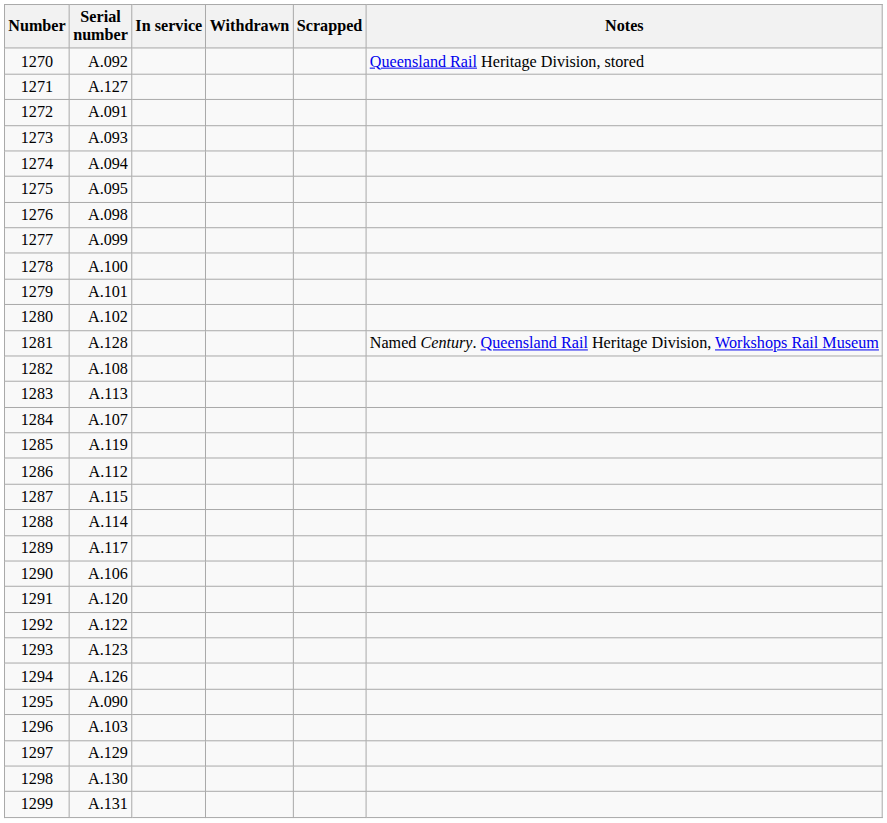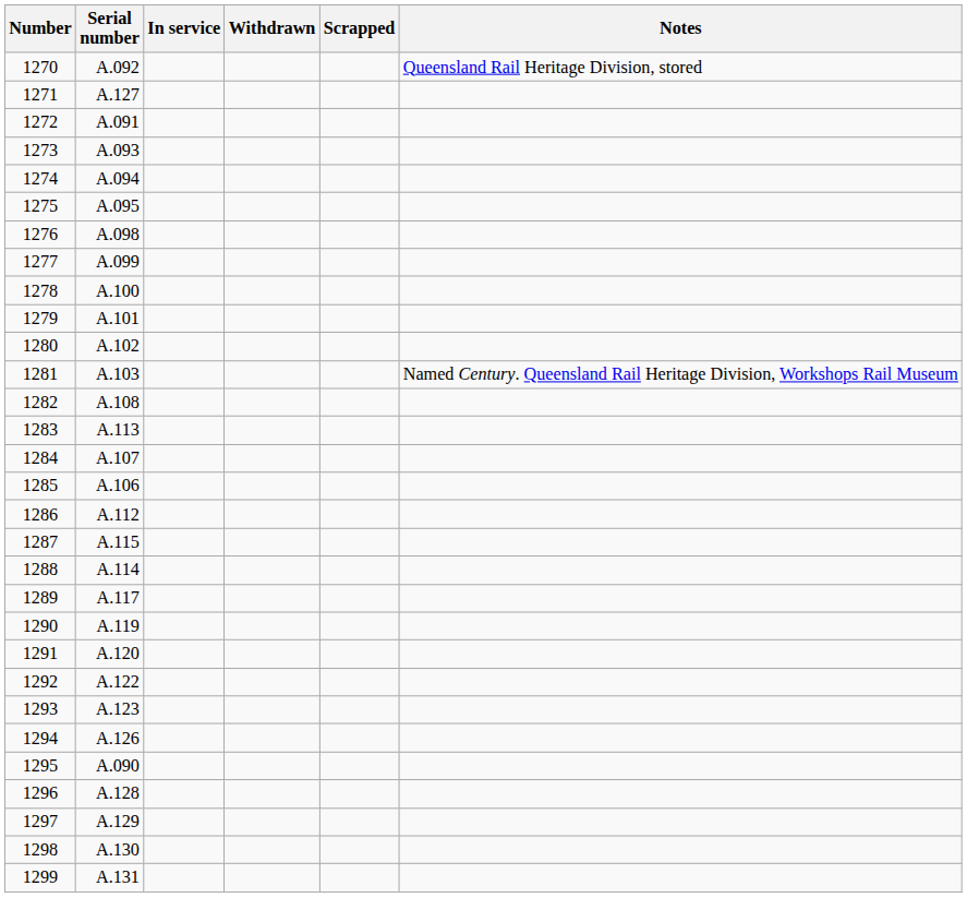1281 | Serial number: A.128 -> A.103
1285 | Serial number: A.119 -> A.106
1290 | Serial number: A.106 -> A.119
1296 | Serial number: A.103 -> A.128
